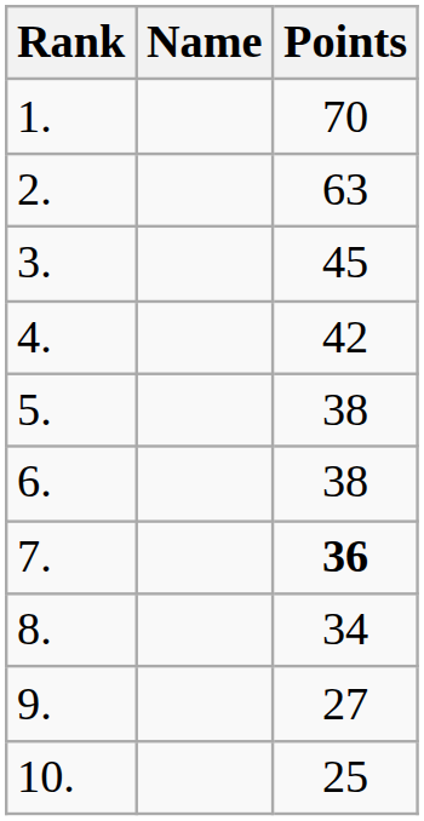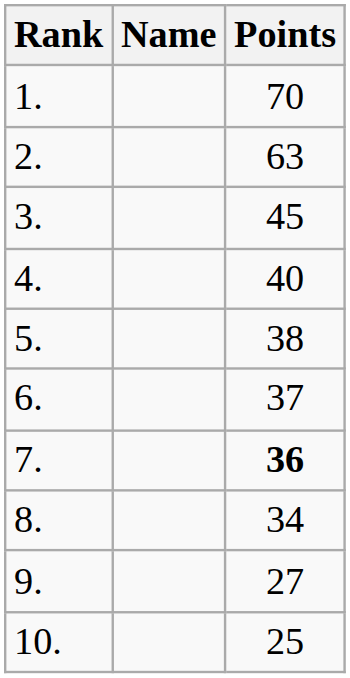4. | Points: 42 -> 40
6. | Points: 38 -> 37
